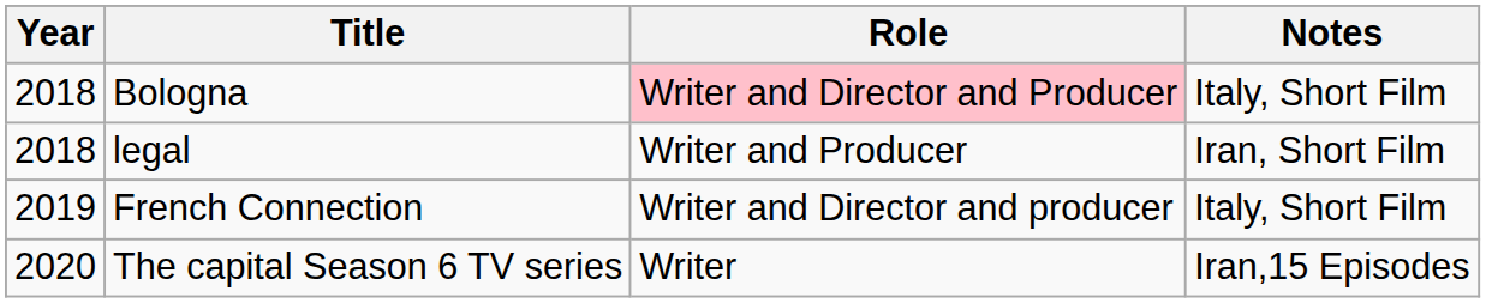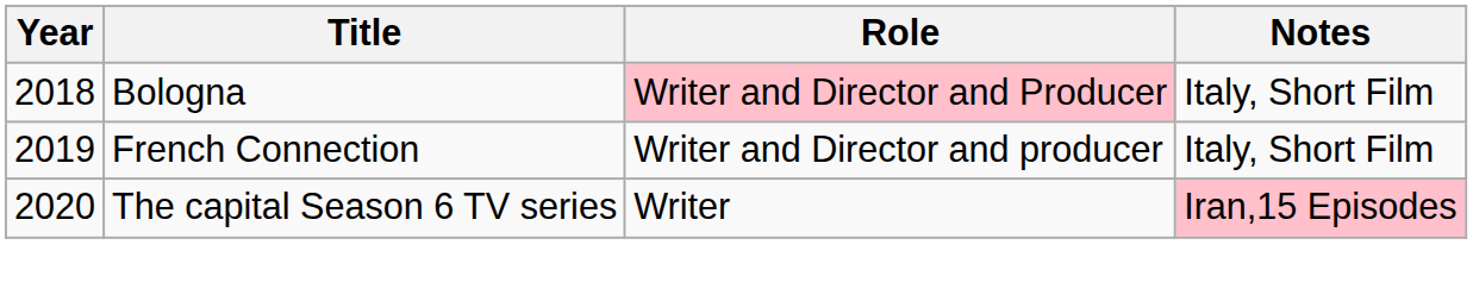- row: 2018 | legal | Writer and Producer | Iran, Short Film
The capital Season 6 TV series | Notes: no background -> pink background
